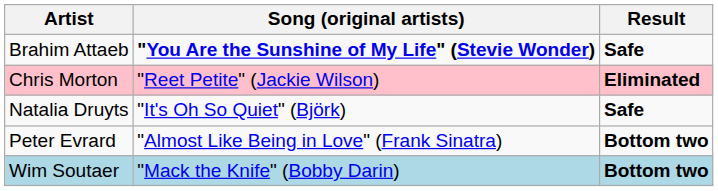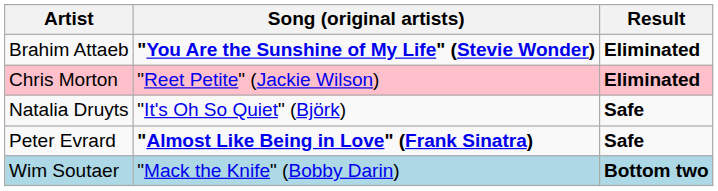Brahim Attaeb | Result: Safe -> Eliminated
Peter Evrard | Song (original artists): normal -> bold
Peter Evrard | Result: Bottom two -> Safe
